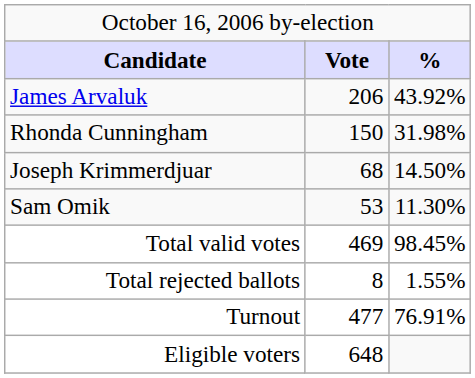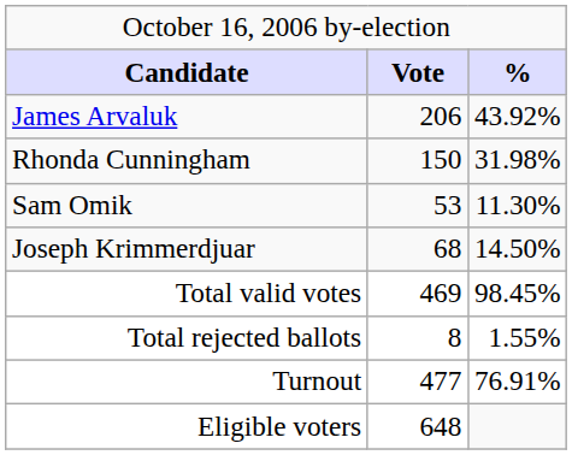rows swapped: Joseph Krimmerdjuar <-> Sam Omik
